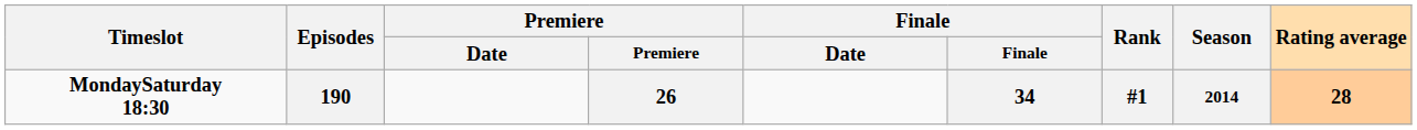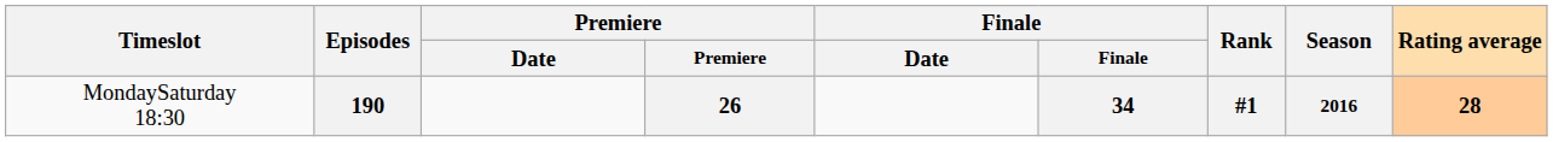190 | Timeslot: bold -> normal
190 | Season: 2014 -> 2016
